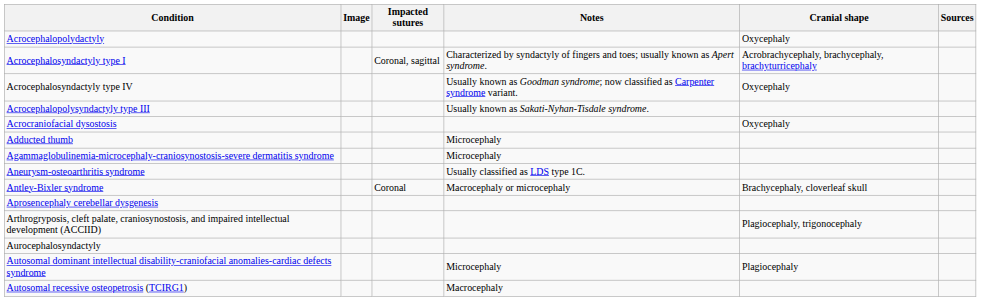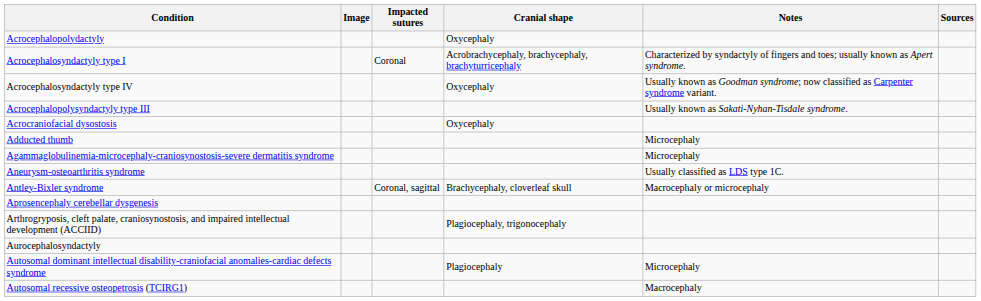columns swapped: Cranial shape <-> Notes
Acrocephalosyndactyly type I | Impacted sutures: Coronal, sagittal -> Coronal
Antley-Bixler syndrome | Impacted sutures: Coronal -> Coronal, sagittal
